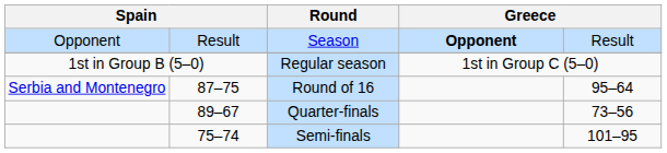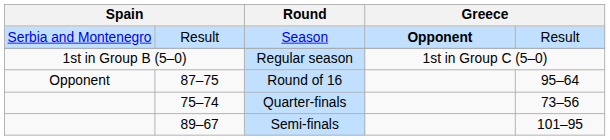Season | column 1: Opponent -> Serbia and Montenegro
Round of 16 | column 1: Serbia and Montenegro -> Opponent
Quarter-finals | column 2: 89–67 -> 75–74
Semi-finals | column 2: 75–74 -> 89–67
